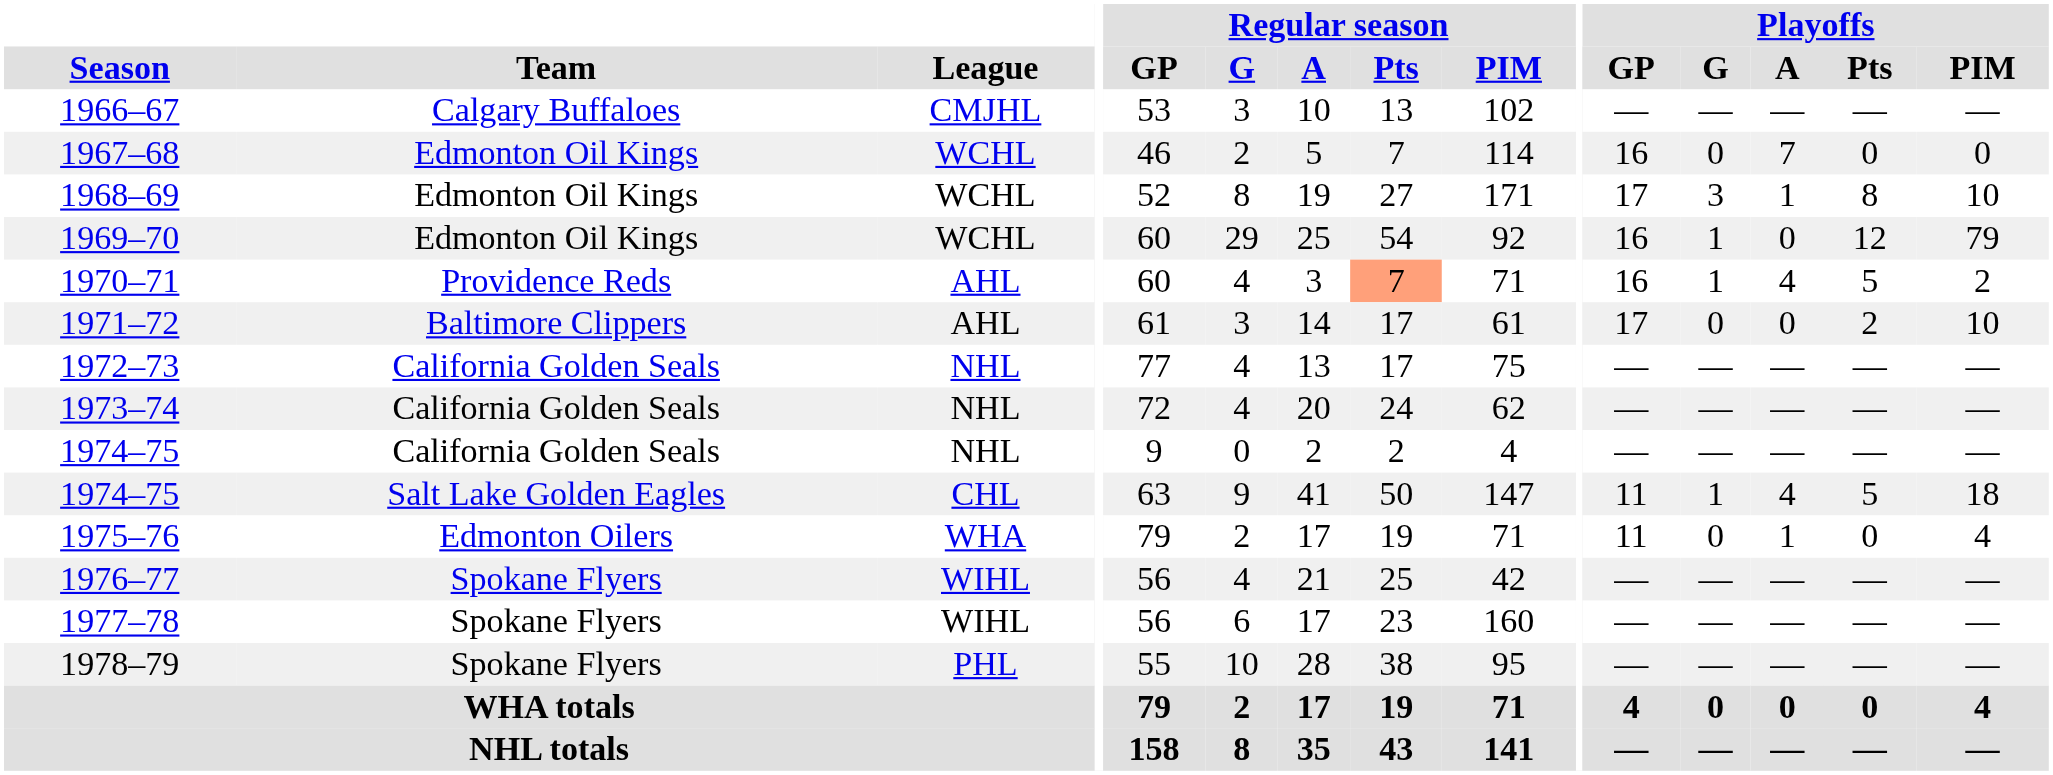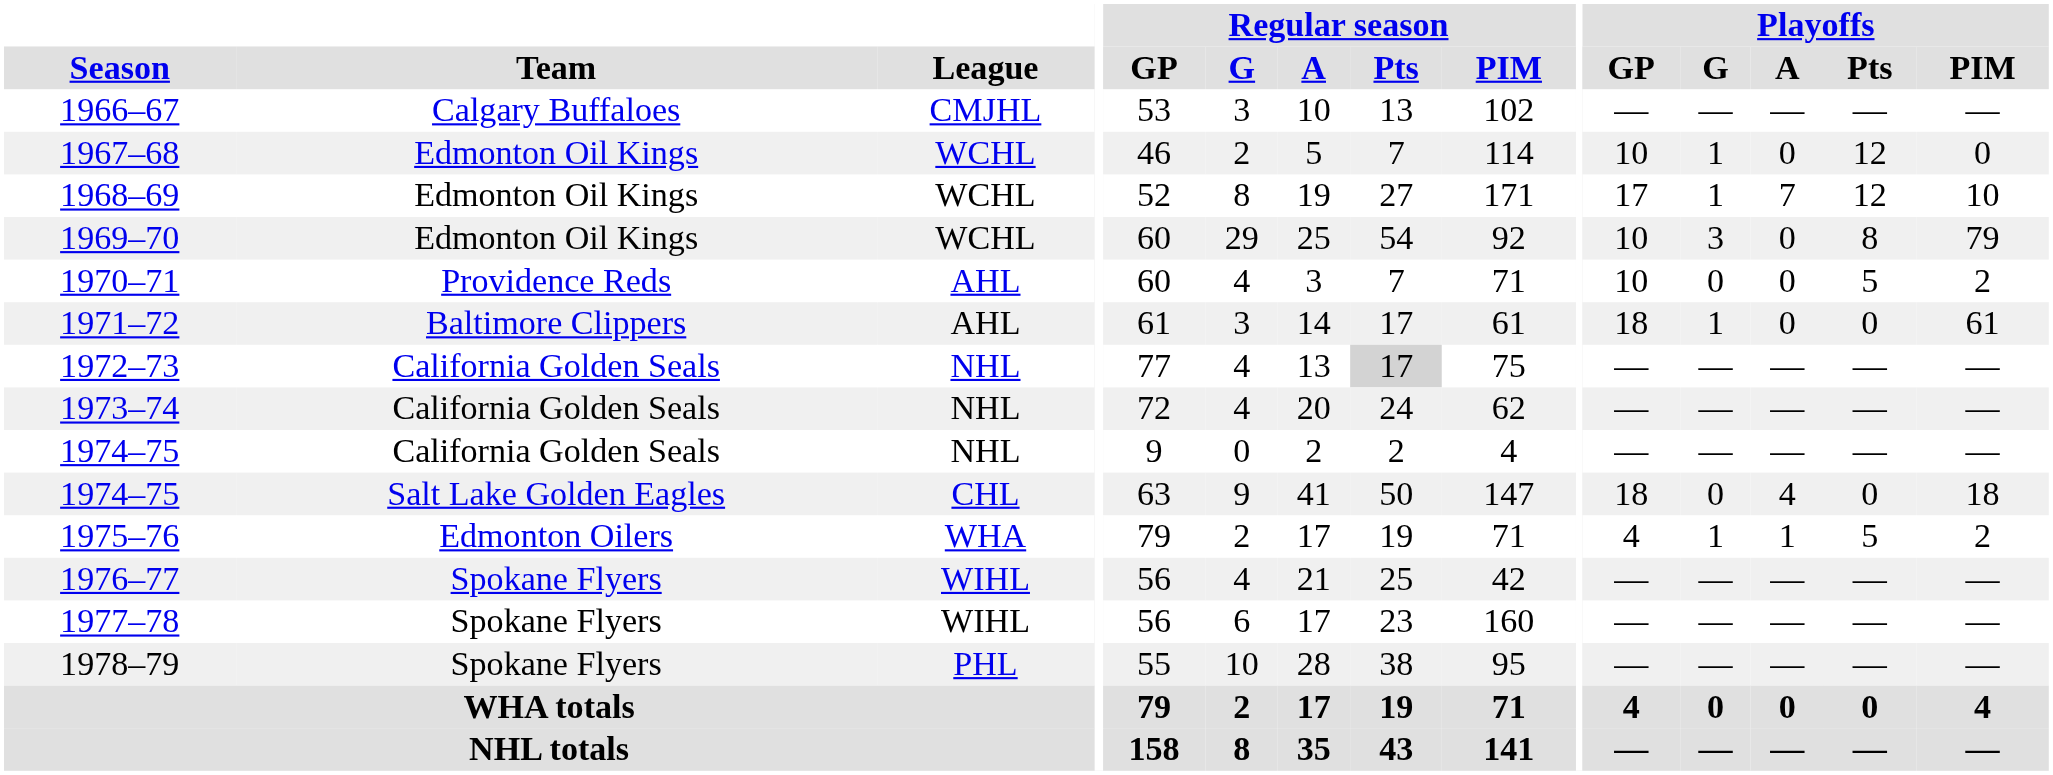1967–68 | Playoffs / GP: 16 -> 10
1967–68 | Playoffs / G: 0 -> 1
1967–68 | Playoffs / A: 7 -> 0
1967–68 | Playoffs / Pts: 0 -> 12
1968–69 | Playoffs / G: 3 -> 1
1968–69 | Playoffs / A: 1 -> 7
1968–69 | Playoffs / Pts: 8 -> 12
1969–70 | Playoffs / GP: 16 -> 10
1969–70 | Playoffs / G: 1 -> 3
1969–70 | Playoffs / Pts: 12 -> 8
1970–71 | Regular season / Pts: lightsalmon background -> no background
1970–71 | Playoffs / GP: 16 -> 10
1970–71 | Playoffs / G: 1 -> 0
1970–71 | Playoffs / A: 4 -> 0
1971–72 | Playoffs / GP: 17 -> 18
1971–72 | Playoffs / G: 0 -> 1
1971–72 | Playoffs / Pts: 2 -> 0
1971–72 | Playoffs / PIM: 10 -> 61
1972–73 | Regular season / Pts: no background -> lightgrey background
1974–75 / Salt Lake Golden Eagles | Playoffs / GP: 11 -> 18
1974–75 / Salt Lake Golden Eagles | Playoffs / G: 1 -> 0
1974–75 / Salt Lake Golden Eagles | Playoffs / Pts: 5 -> 0
1975–76 | Playoffs / GP: 11 -> 4
1975–76 | Playoffs / G: 0 -> 1
1975–76 | Playoffs / Pts: 0 -> 5
1975–76 | Playoffs / PIM: 4 -> 2
